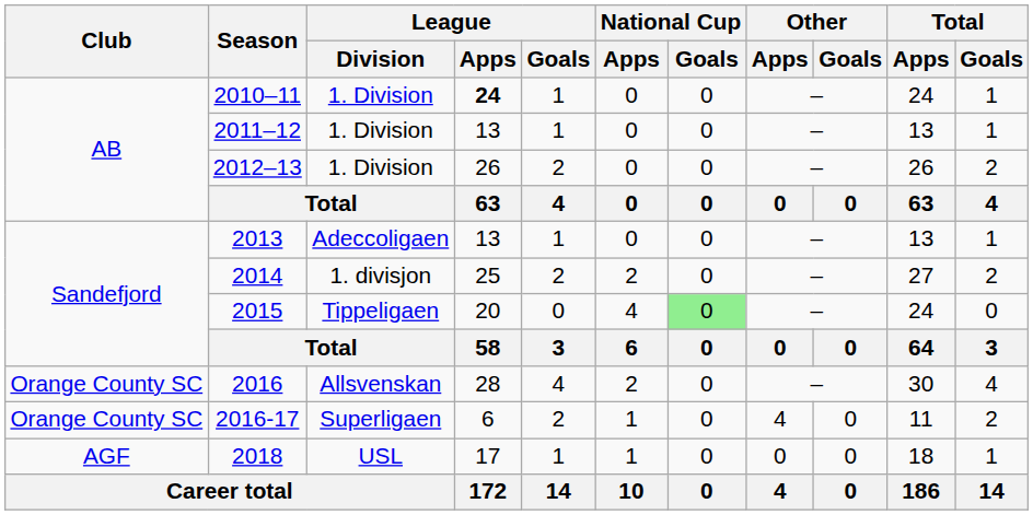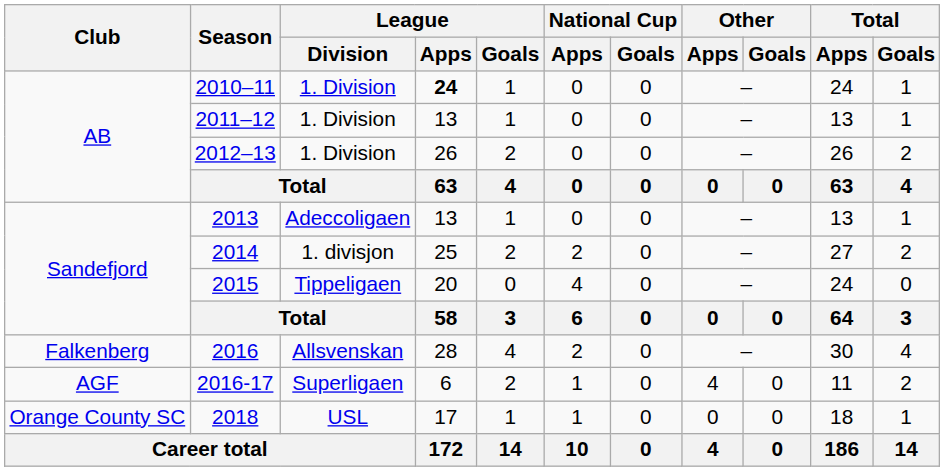2015 | National Cup / Goals: lightgreen background -> no background
2016 | Club: Orange County SC -> Falkenberg
2016-17 | Club: Orange County SC -> AGF
2018 | Club: AGF -> Orange County SC
